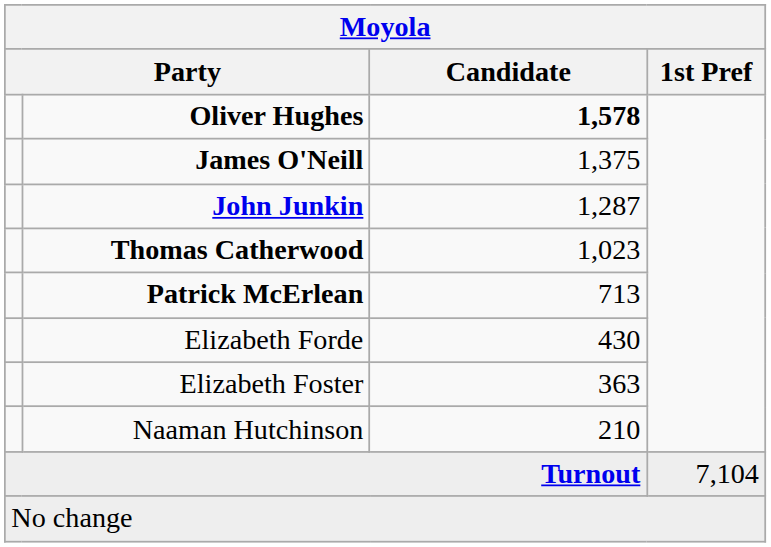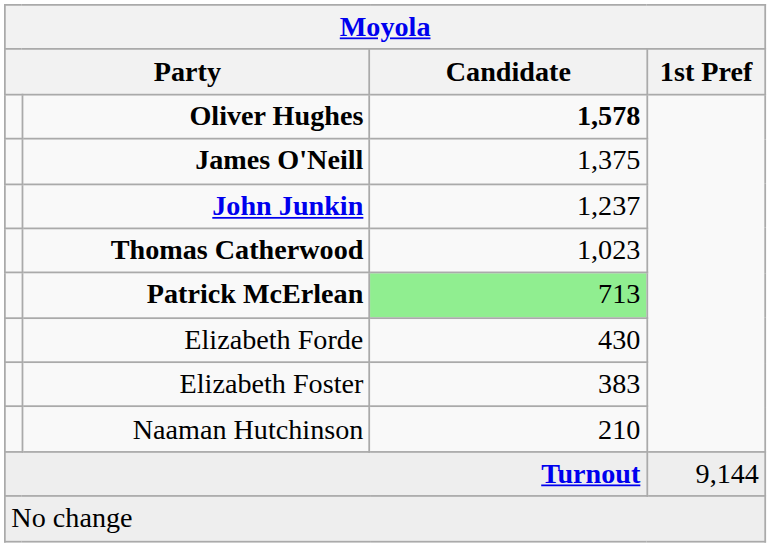John Junkin | Candidate: 1,287 -> 1,237
Patrick McErlean | Candidate: no background -> lightgreen background
Elizabeth Foster | Candidate: 363 -> 383
Turnout | 1st Pref: 7,104 -> 9,144
